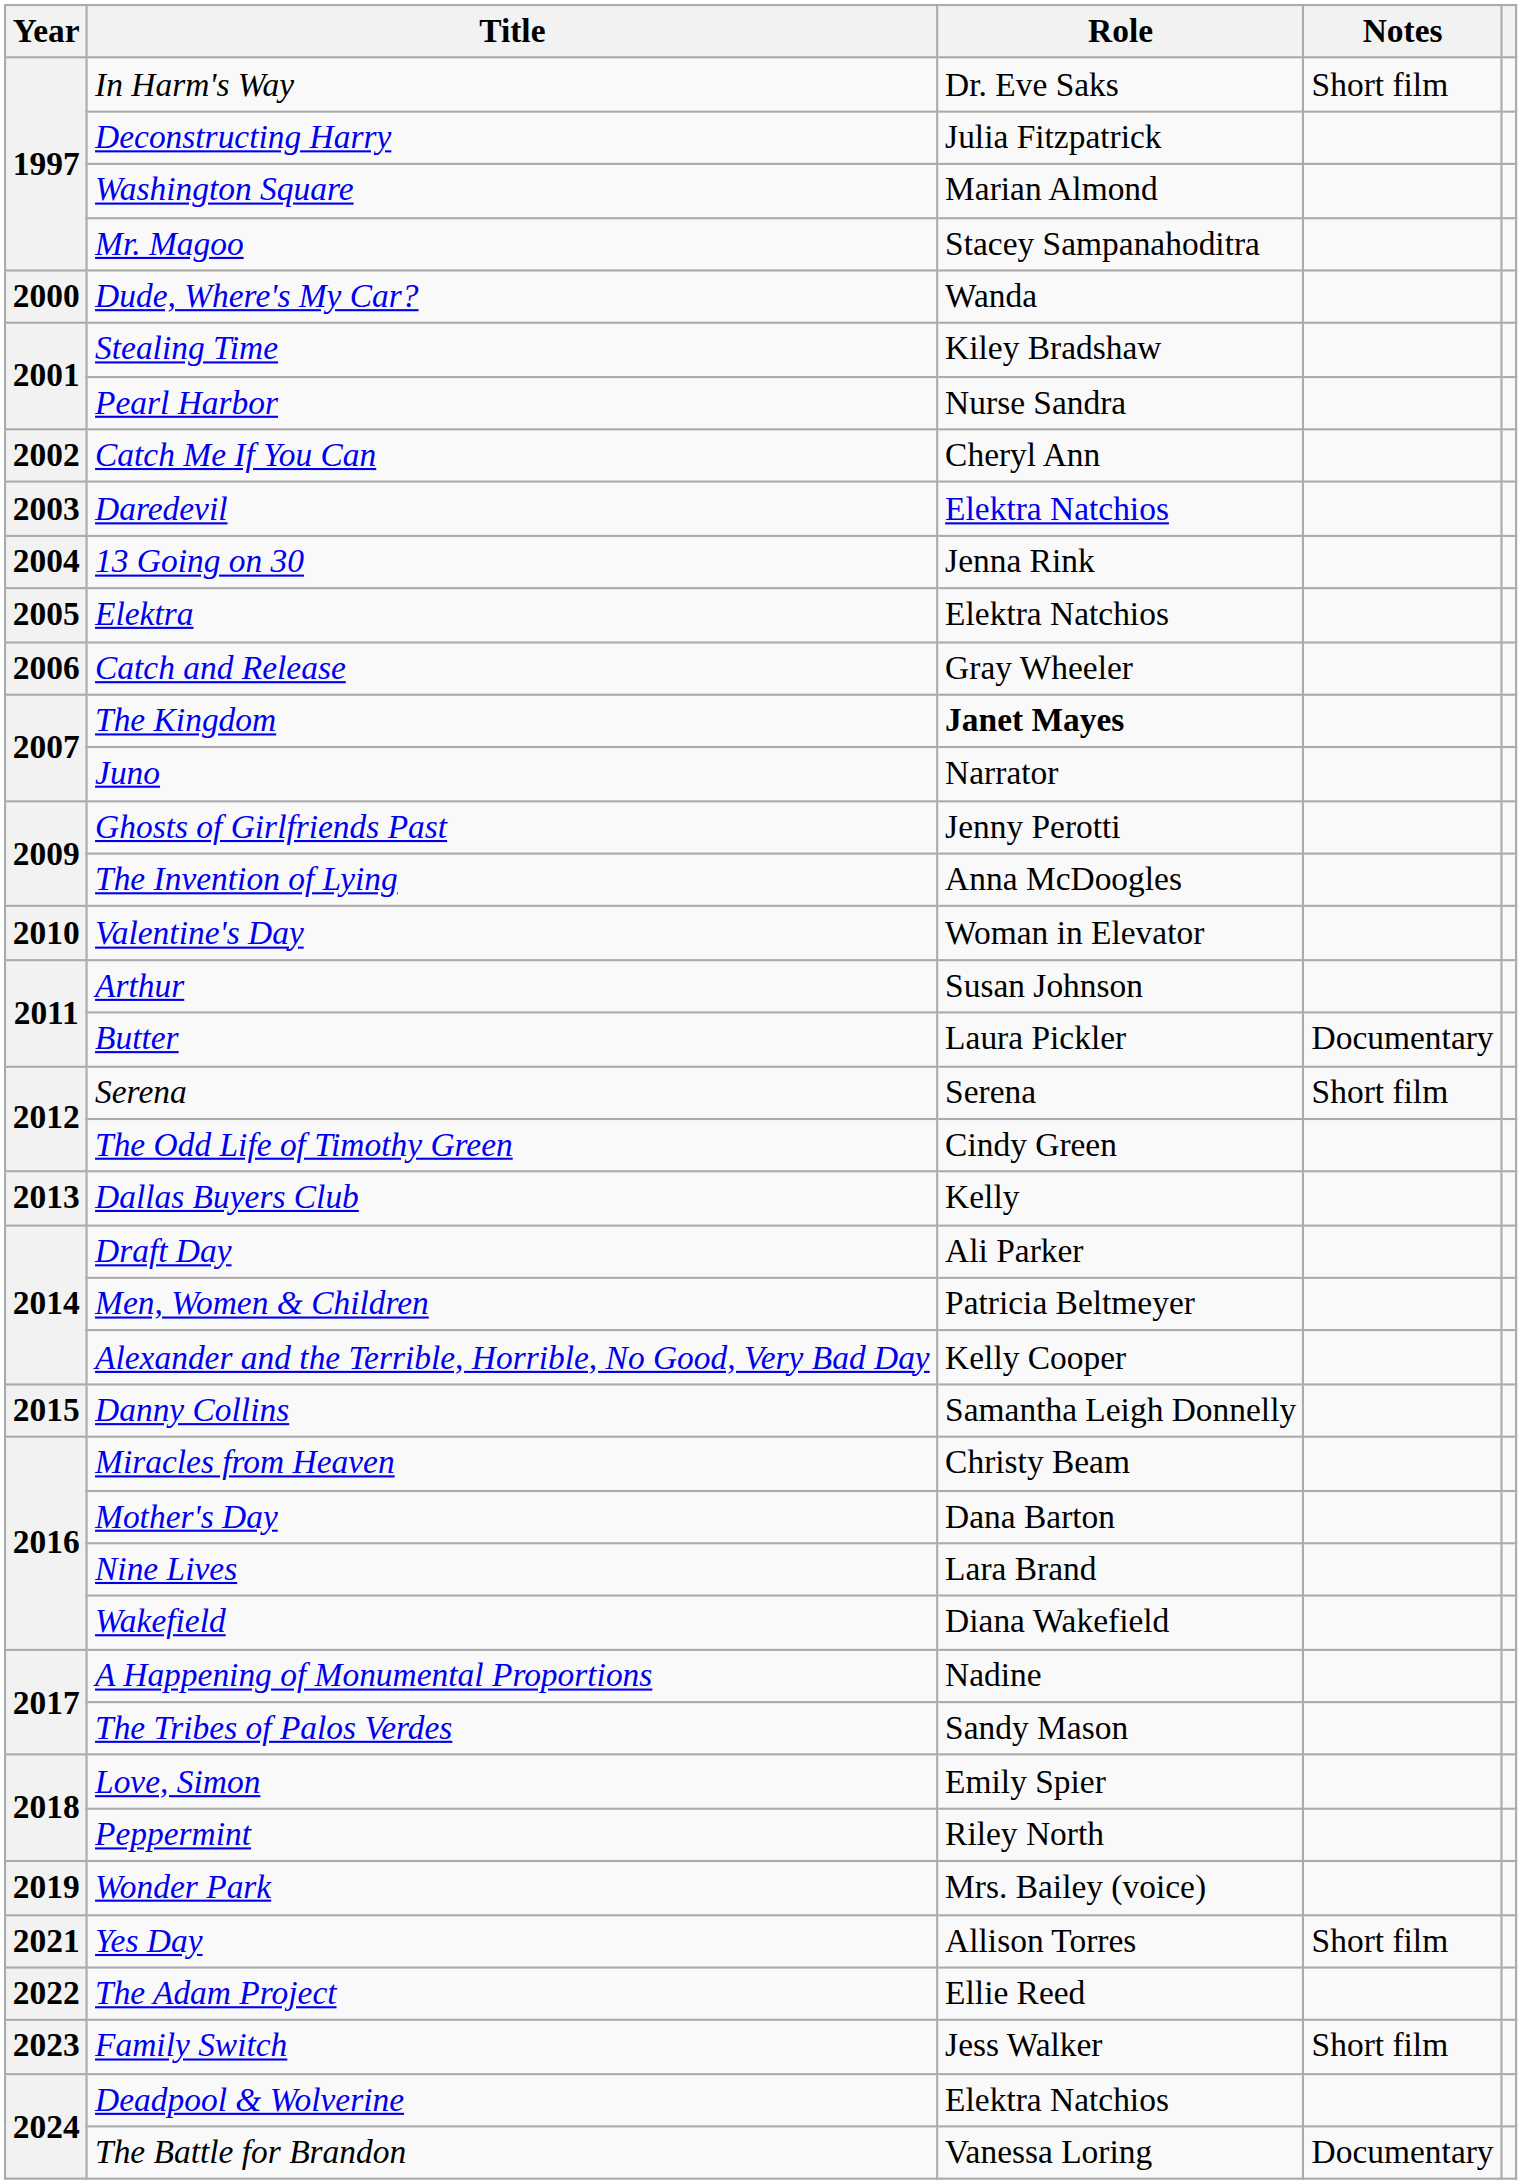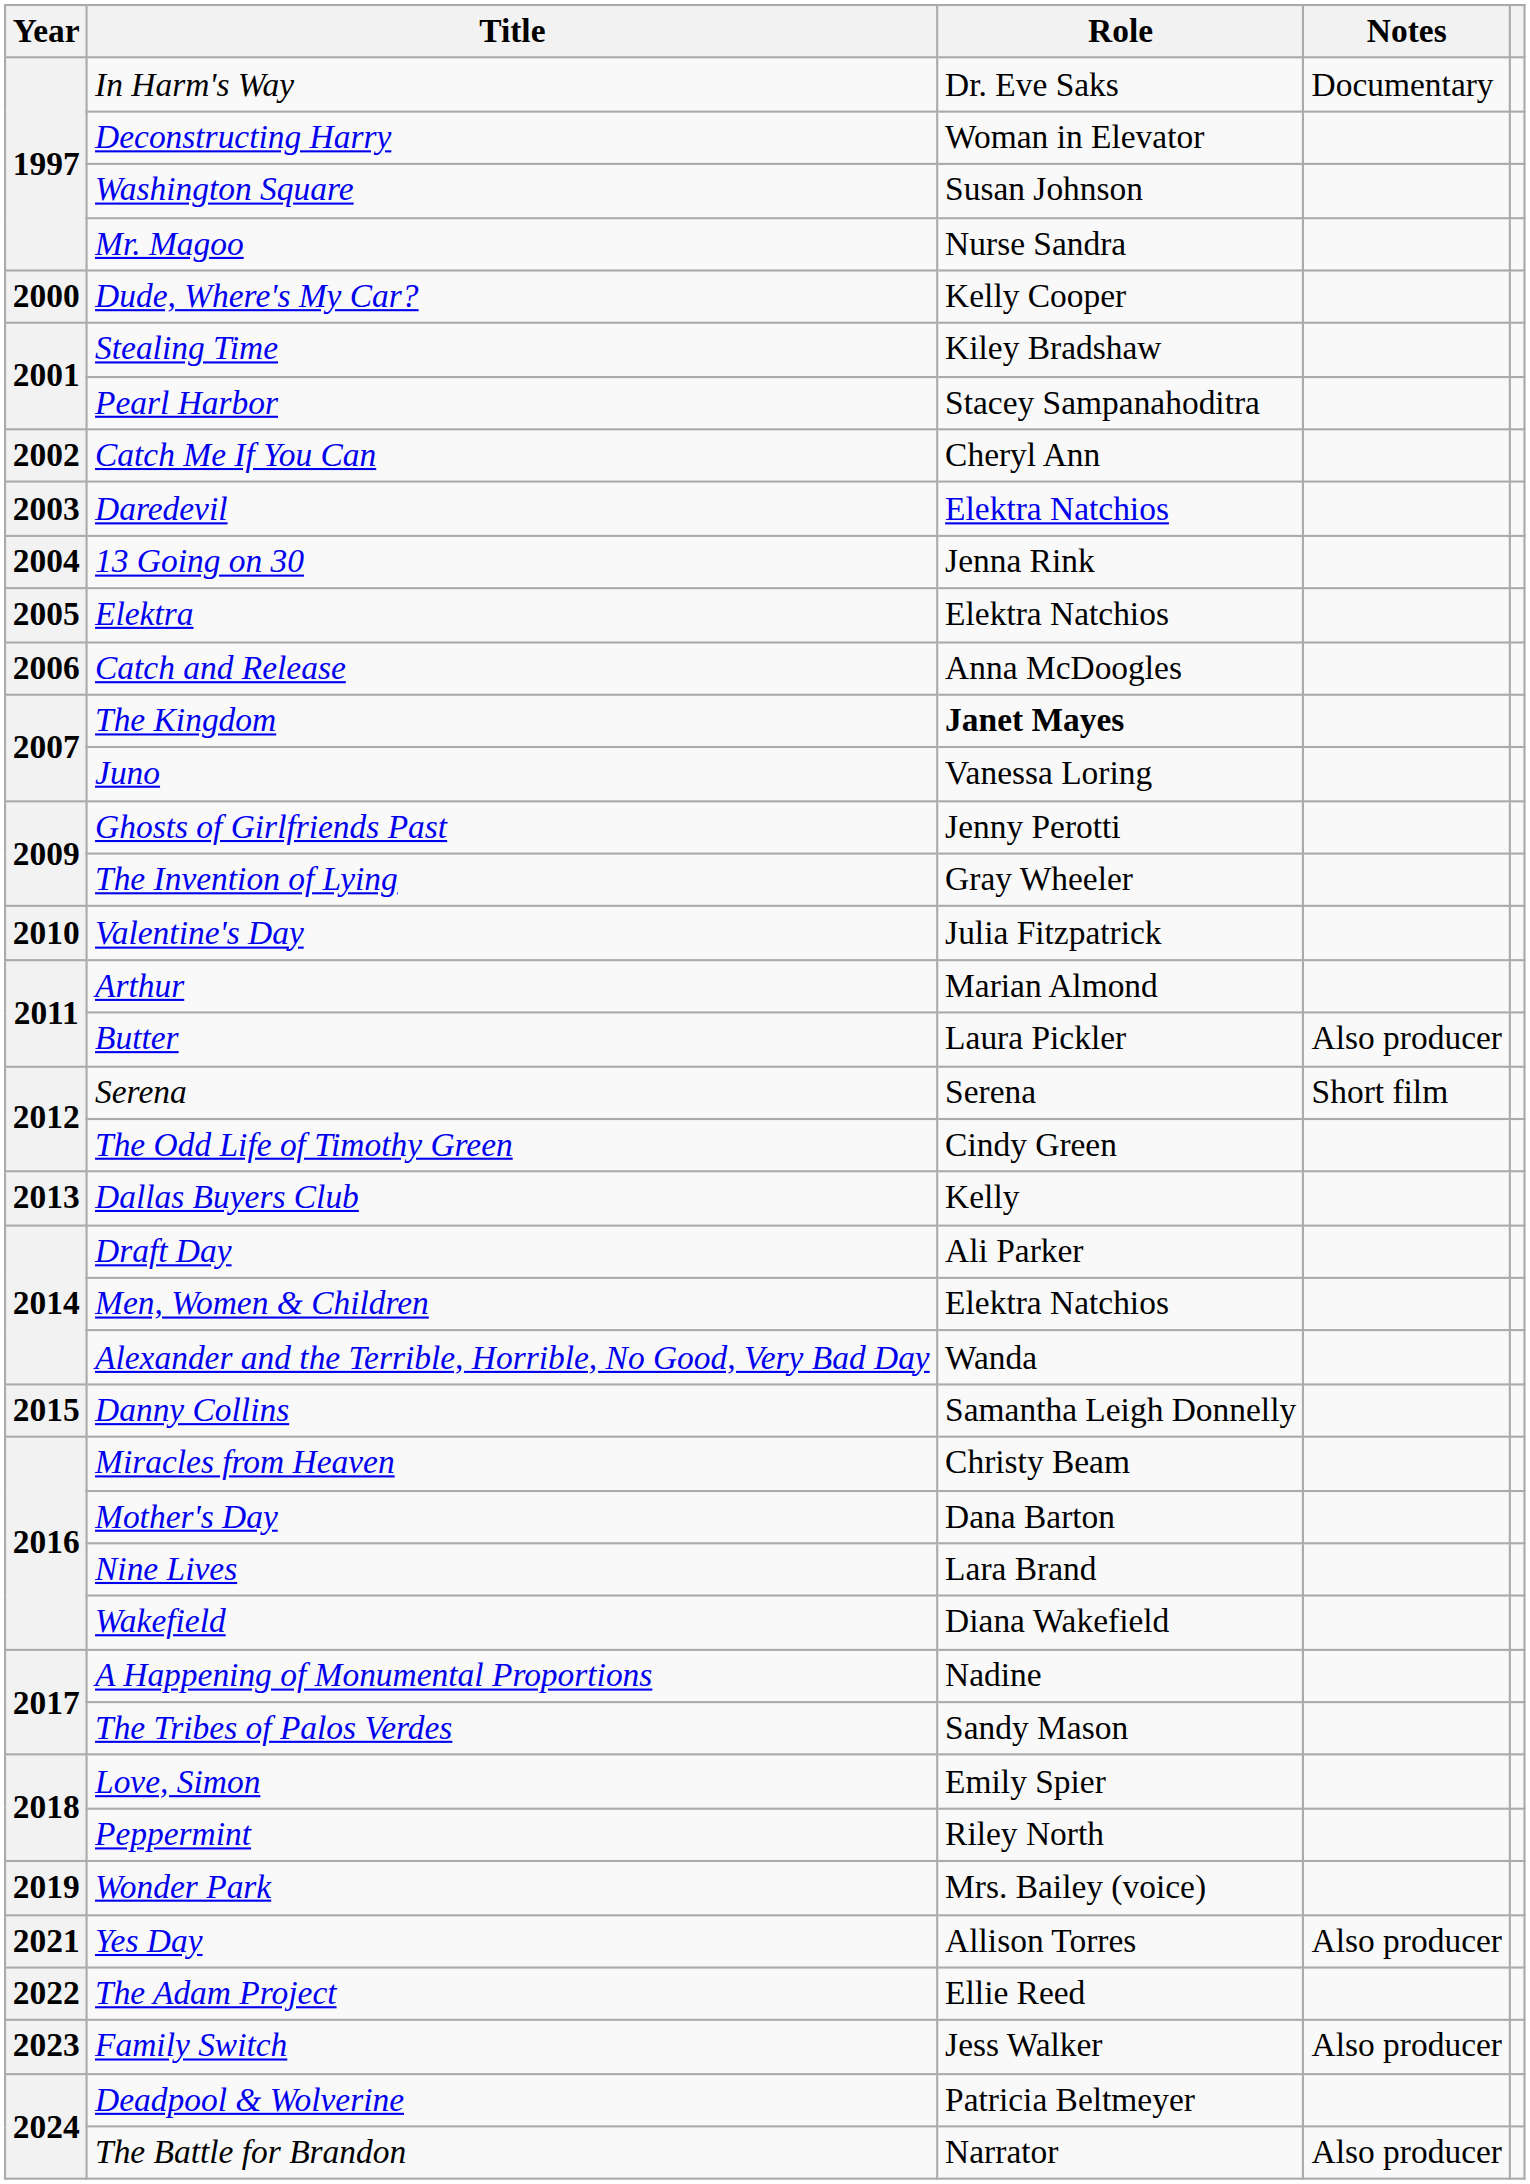In Harm's Way | Notes: Short film -> Documentary
Deconstructing Harry | Role: Julia Fitzpatrick -> Woman in Elevator
Washington Square | Role: Marian Almond -> Susan Johnson
Mr. Magoo | Role: Stacey Sampanahoditra -> Nurse Sandra
Dude, Where's My Car? | Role: Wanda -> Kelly Cooper
Pearl Harbor | Role: Nurse Sandra -> Stacey Sampanahoditra
Catch and Release | Role: Gray Wheeler -> Anna McDoogles
Juno | Role: Narrator -> Vanessa Loring
The Invention of Lying | Role: Anna McDoogles -> Gray Wheeler
Valentine's Day | Role: Woman in Elevator -> Julia Fitzpatrick
Arthur | Role: Susan Johnson -> Marian Almond
Butter | Notes: Documentary -> Also producer
Men, Women & Children | Role: Patricia Beltmeyer -> Elektra Natchios
Alexander and the Terrible, Horrible, No Good, Very Bad Day | Role: Kelly Cooper -> Wanda
Yes Day | Notes: Short film -> Also producer
Family Switch | Notes: Short film -> Also producer
Deadpool & Wolverine | Role: Elektra Natchios -> Patricia Beltmeyer
The Battle for Brandon | Role: Vanessa Loring -> Narrator
The Battle for Brandon | Notes: Documentary -> Also producer
